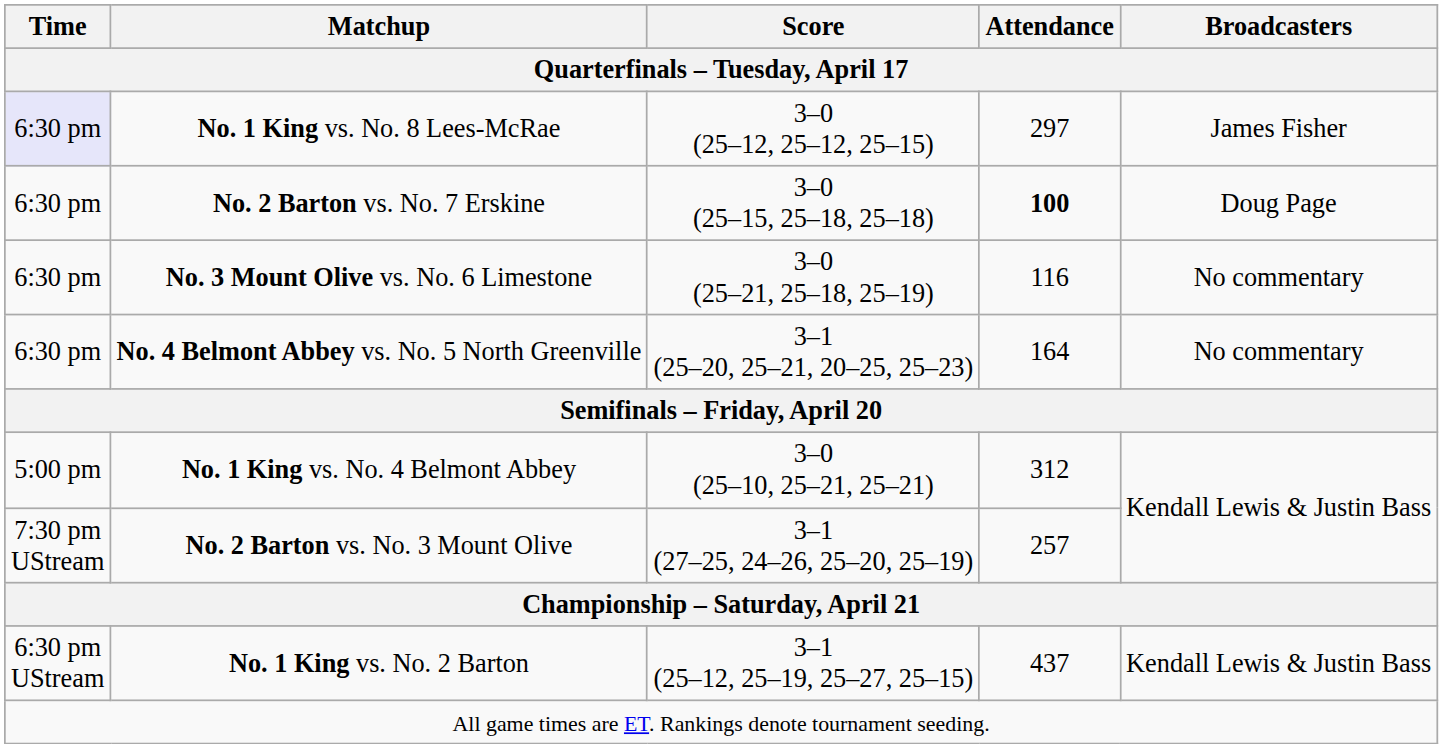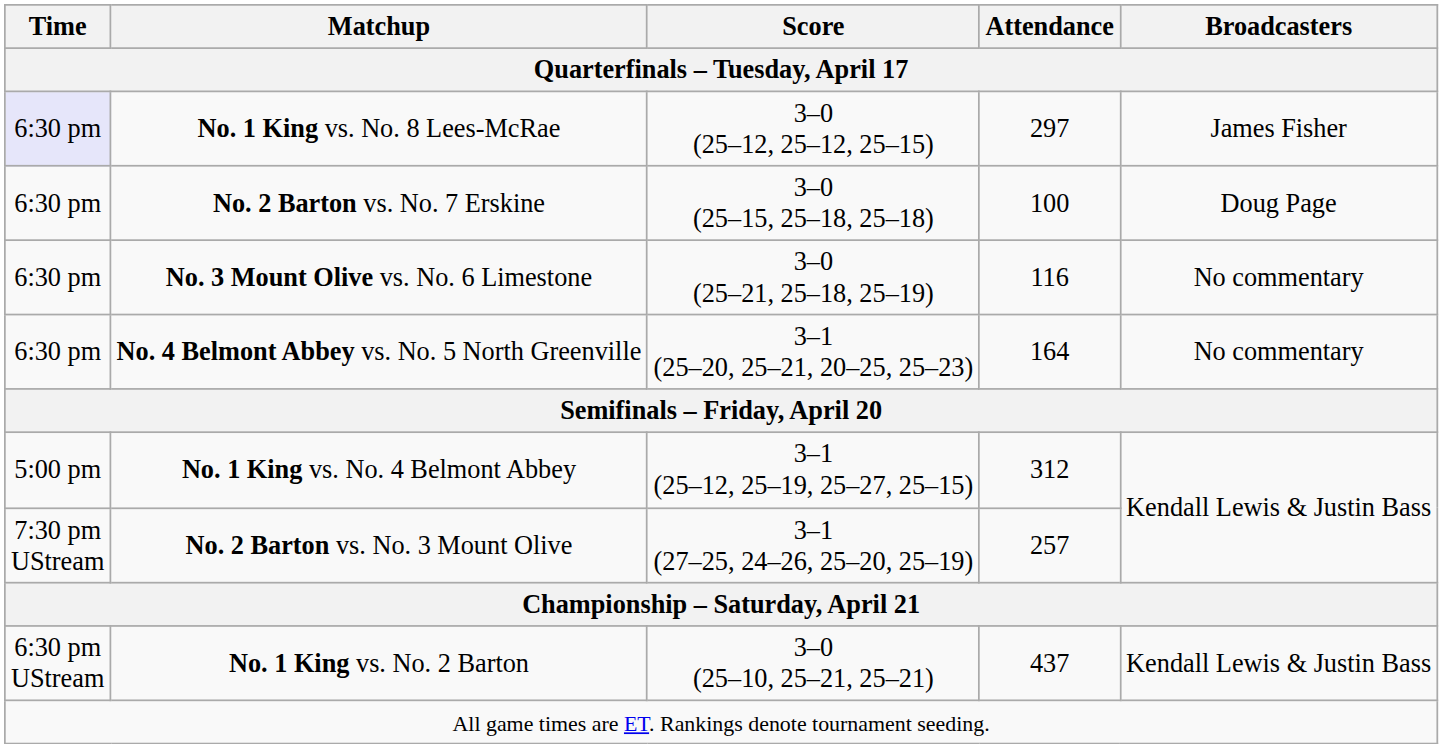No. 2 Barton vs. No. 7 Erskine | Attendance: bold -> normal
No. 1 King vs. No. 4 Belmont Abbey | Score: 3–0 (25–10, 25–21, 25–21) -> 3–1 (25–12, 25–19, 25–27, 25–15)
No. 1 King vs. No. 2 Barton | Score: 3–1 (25–12, 25–19, 25–27, 25–15) -> 3–0 (25–10, 25–21, 25–21)
